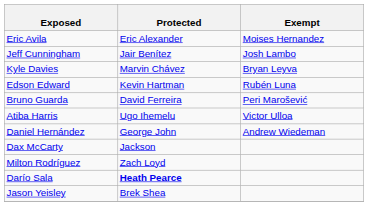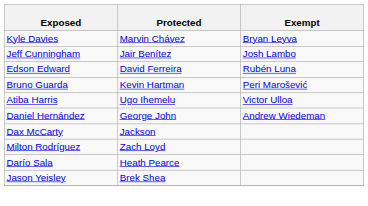- row: Eric Avila | Eric Alexander | Moises Hernandez
rows swapped: Jeff Cunningham <-> Kyle Davies
Edson Edward | Protected: Kevin Hartman -> David Ferreira
Bruno Guarda | Protected: David Ferreira -> Kevin Hartman
Darío Sala | Protected: bold -> normal
